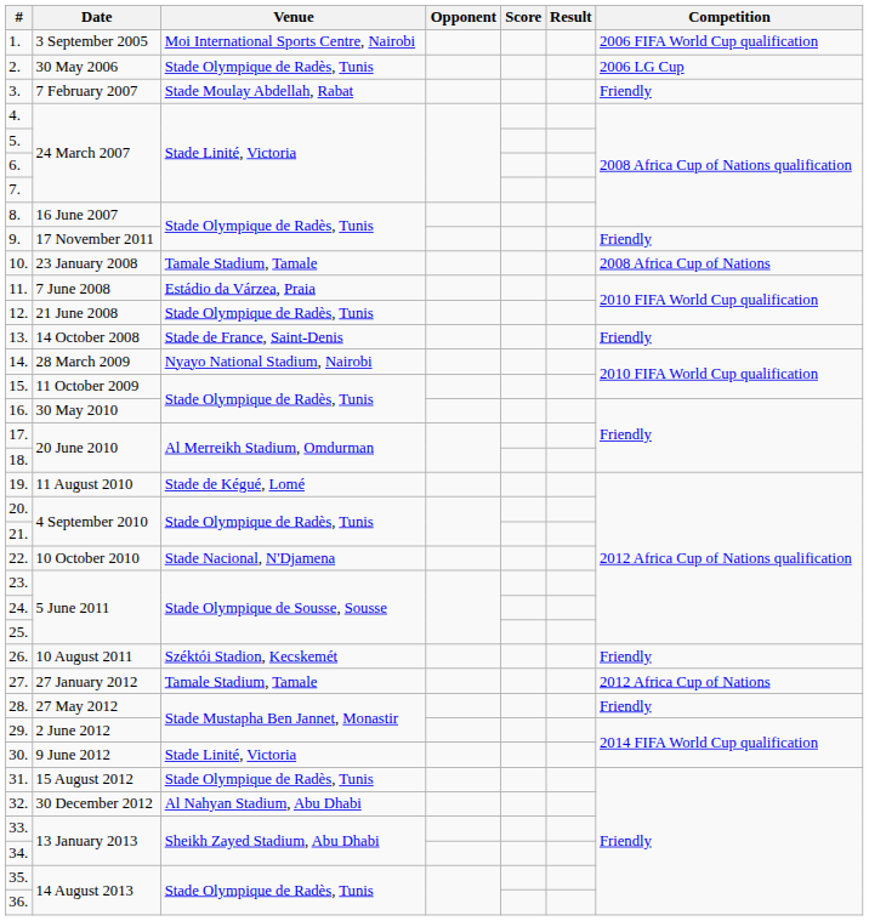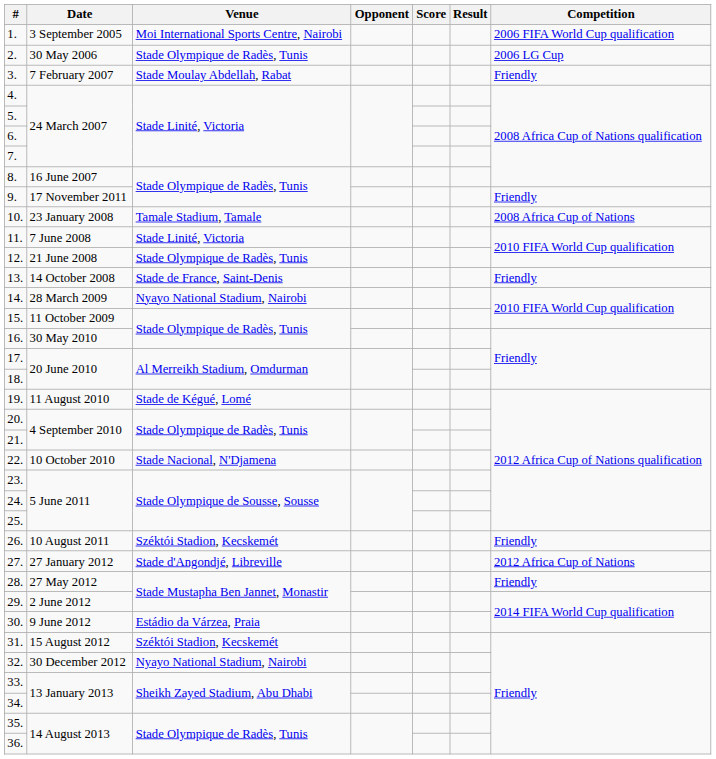11. | Venue: Estádio da Várzea, Praia -> Stade Linité, Victoria
27. | Venue: Tamale Stadium, Tamale -> Stade d'Angondjé, Libreville
30. | Venue: Stade Linité, Victoria -> Estádio da Várzea, Praia
31. | Venue: Stade Olympique de Radès, Tunis -> Széktói Stadion, Kecskemét
32. | Venue: Al Nahyan Stadium, Abu Dhabi -> Nyayo National Stadium, Nairobi
